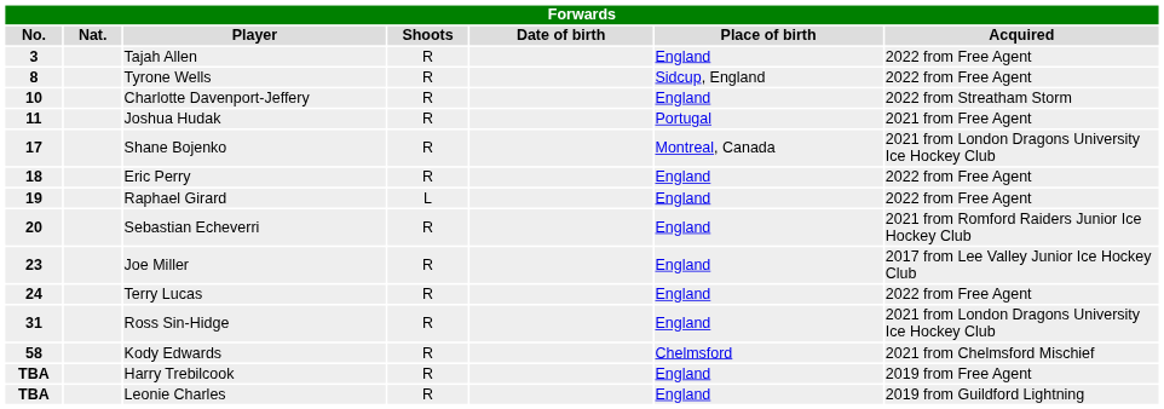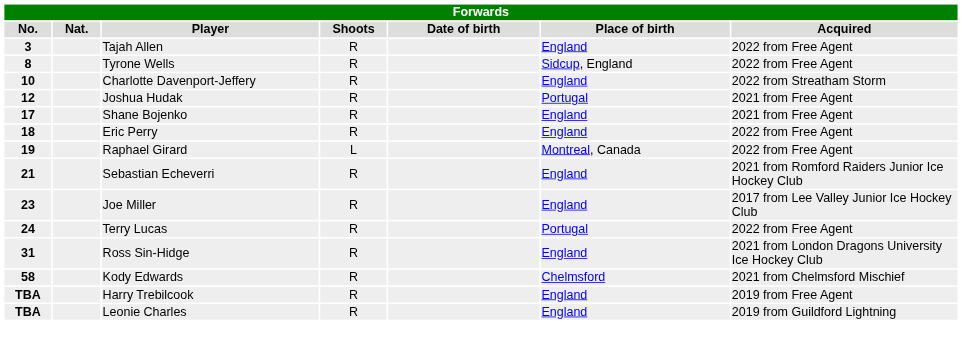Joshua Hudak | No.: 11 -> 12
Shane Bojenko | Place of birth: Montreal, Canada -> England
Shane Bojenko | Acquired: 2021 from London Dragons University Ice Hockey Club -> 2021 from Free Agent
Raphael Girard | Place of birth: England -> Montreal, Canada
Sebastian Echeverri | No.: 20 -> 21
Terry Lucas | Place of birth: England -> Portugal
